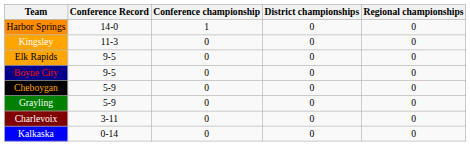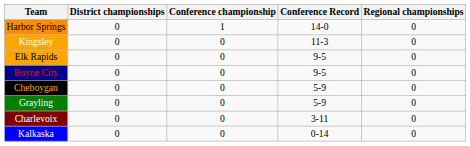columns swapped: Conference Record <-> District championships
